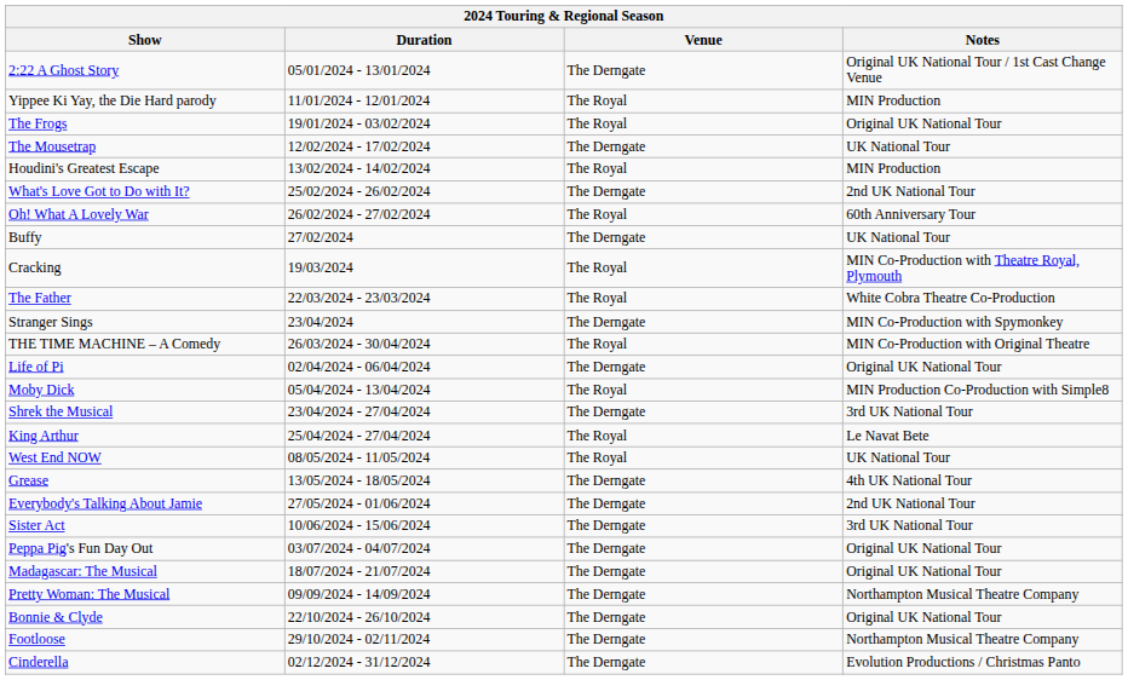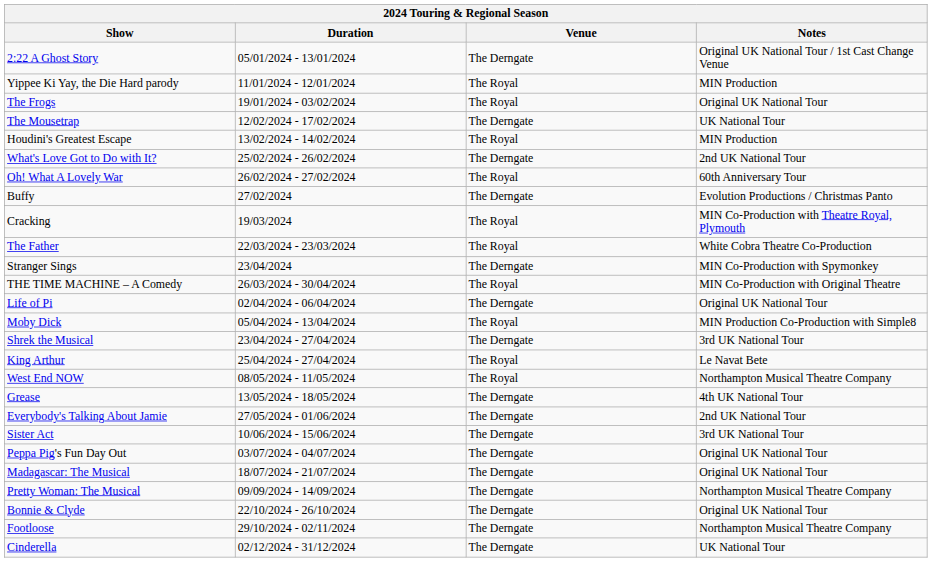Buffy | Notes: UK National Tour -> Evolution Productions / Christmas Panto
West End NOW | Notes: UK National Tour -> Northampton Musical Theatre Company
Cinderella | Notes: Evolution Productions / Christmas Panto -> UK National Tour
